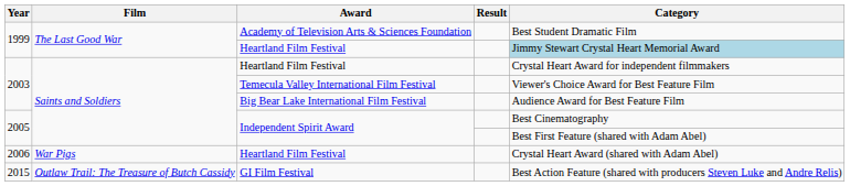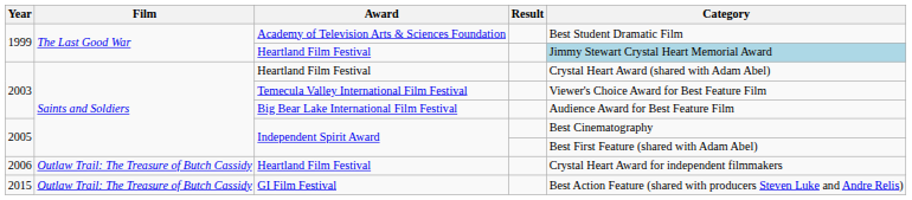2003 / Heartland Film Festival | Category: Crystal Heart Award for independent filmmakers -> Crystal Heart Award (shared with Adam Abel)
2006 / Heartland Film Festival | Film: War Pigs -> Outlaw Trail: The Treasure of Butch Cassidy
2006 / Heartland Film Festival | Category: Crystal Heart Award (shared with Adam Abel) -> Crystal Heart Award for independent filmmakers
